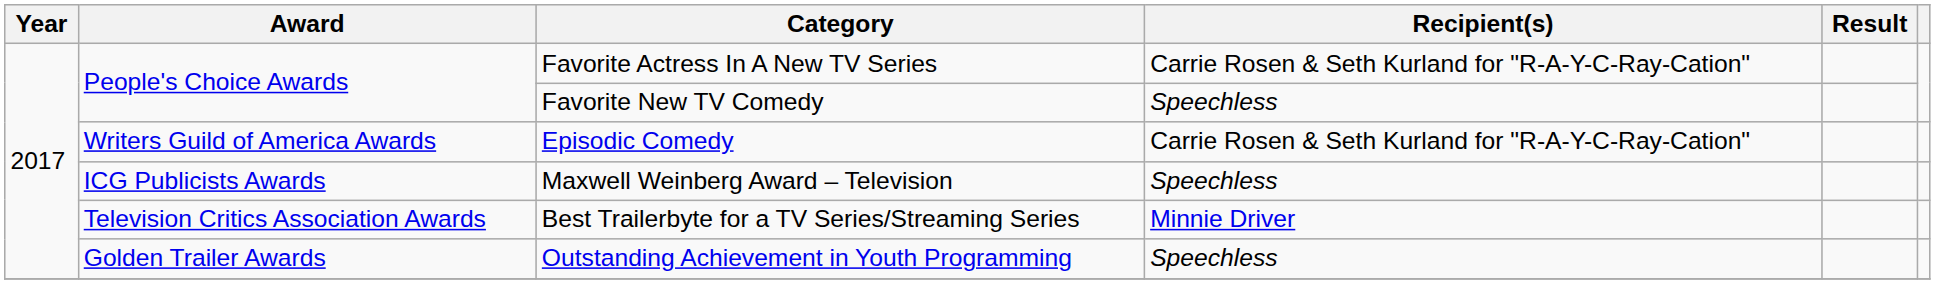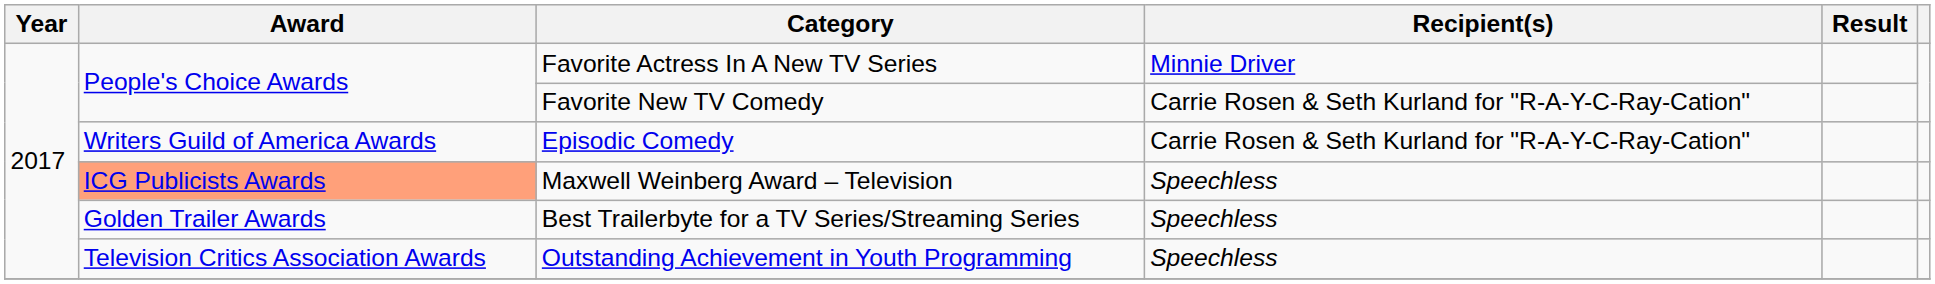Favorite Actress In A New TV Series | Recipient(s): Carrie Rosen & Seth Kurland for "R-A-Y-C-Ray-Cation" -> Minnie Driver
Favorite New TV Comedy | Recipient(s): Speechless -> Carrie Rosen & Seth Kurland for "R-A-Y-C-Ray-Cation"
Maxwell Weinberg Award – Television | Award: no background -> lightsalmon background
Best Trailerbyte for a TV Series/Streaming Series | Award: Television Critics Association Awards -> Golden Trailer Awards
Best Trailerbyte for a TV Series/Streaming Series | Recipient(s): Minnie Driver -> Speechless
Outstanding Achievement in Youth Programming | Award: Golden Trailer Awards -> Television Critics Association Awards
